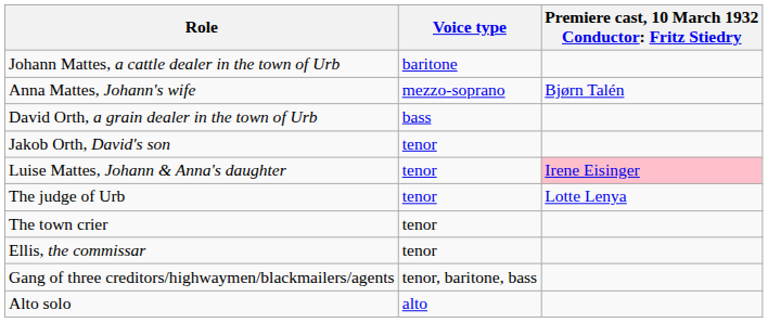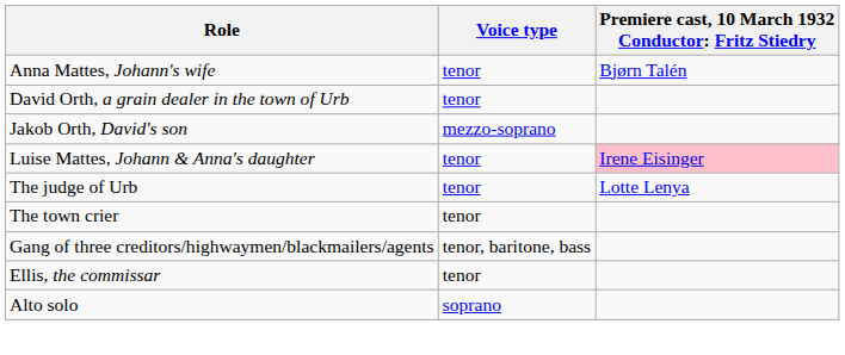- row: Johann Mattes, a cattle dealer in the town of Urb | baritone
Anna Mattes, Johann's wife | Voice type: mezzo-soprano -> tenor
David Orth, a grain dealer in the town of Urb | Voice type: bass -> tenor
Jakob Orth, David's son | Voice type: tenor -> mezzo-soprano
rows swapped: Ellis, the commissar <-> Gang of three creditors/highwaymen/blackmailers/agents
Alto solo | Voice type: alto -> soprano
